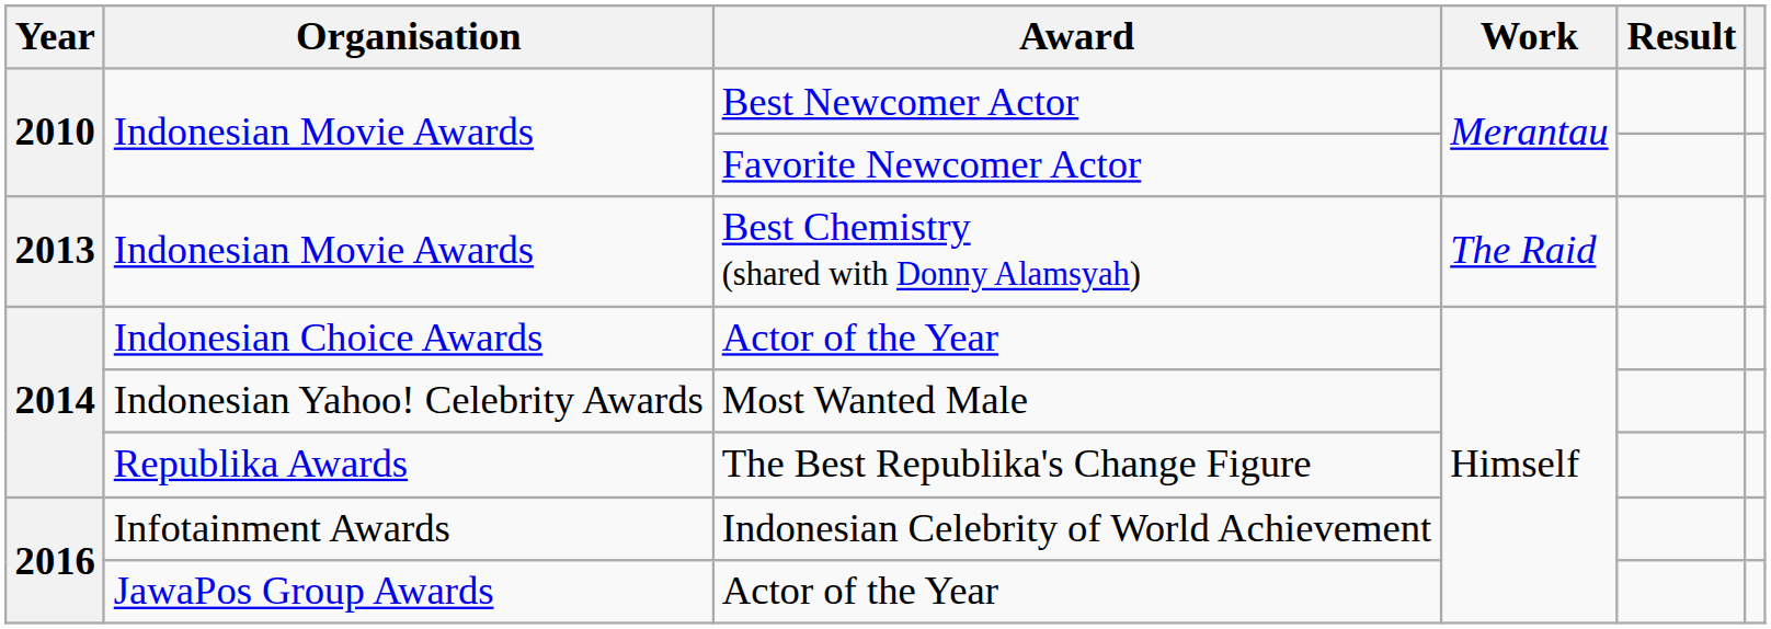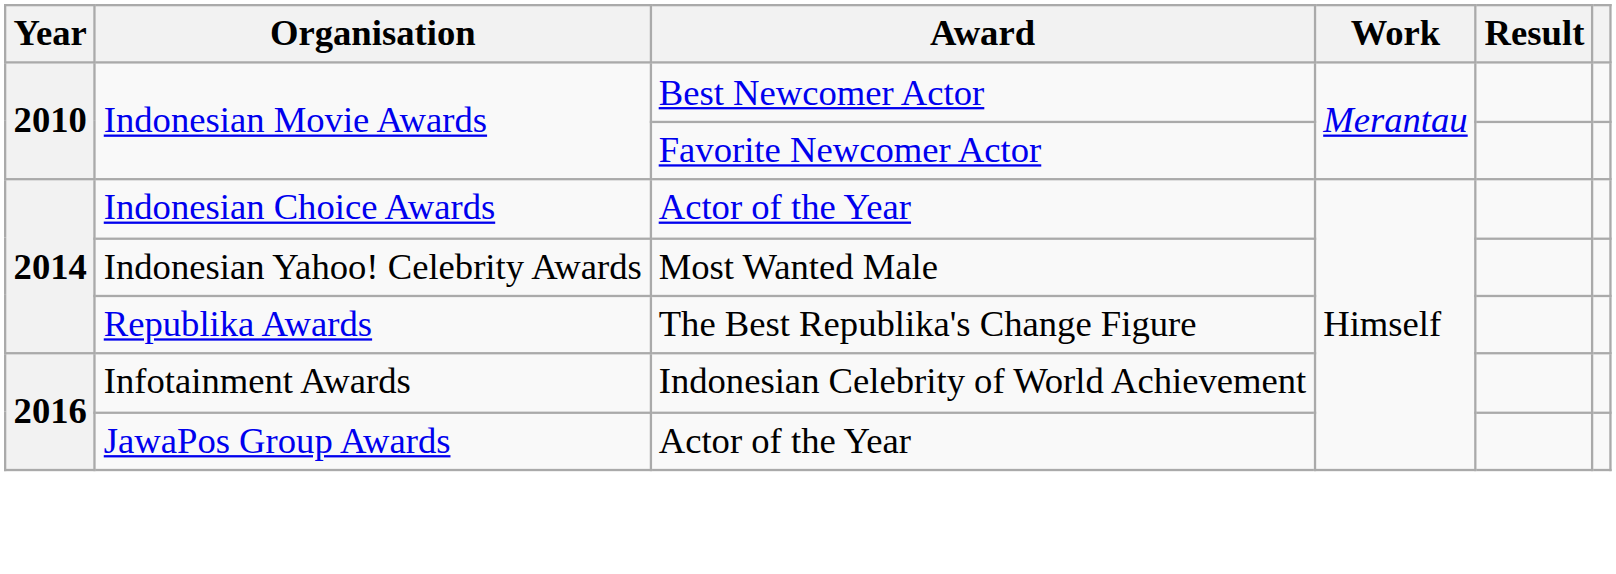- row: 2013 | Indonesian Movie Awards | Best Chemistry (shared with Donny Alamsyah) | The Raid
